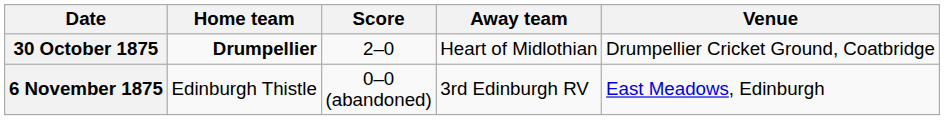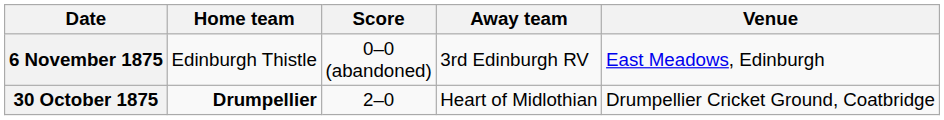rows swapped: 30 October 1875 <-> 6 November 1875
